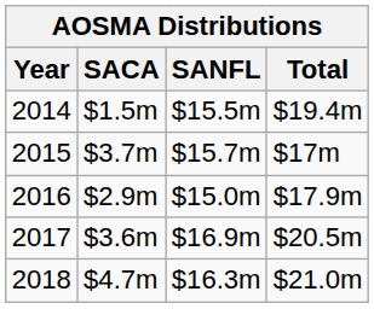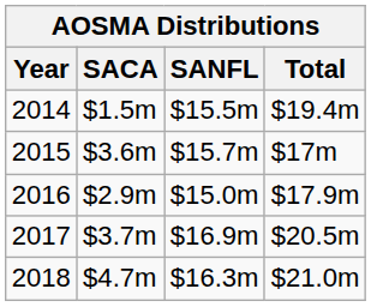2015 | SACA: $3.7m -> $3.6m
2017 | SACA: $3.6m -> $3.7m
